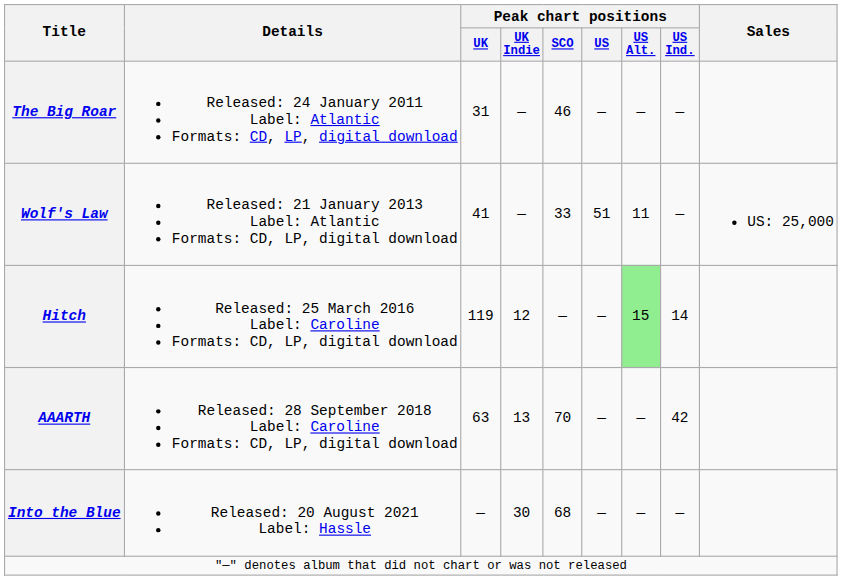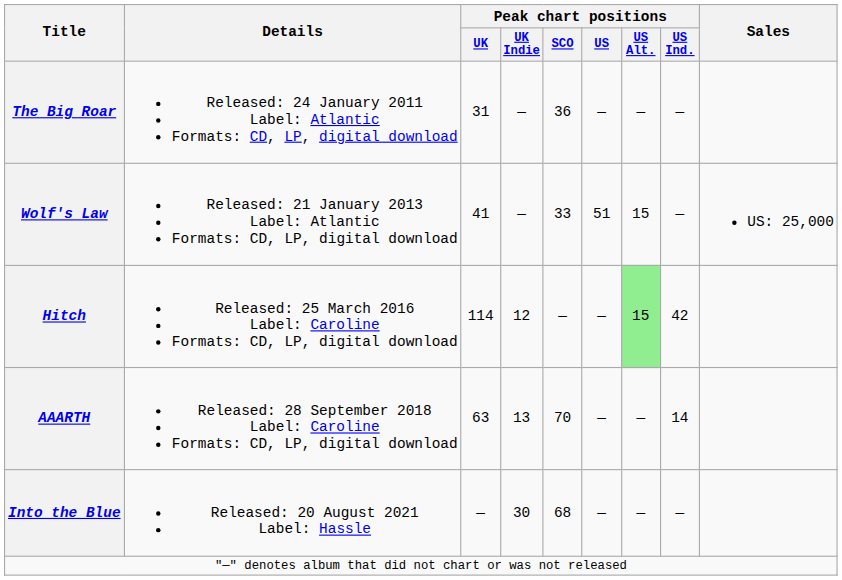The Big Roar | Peak chart positions / SCO: 46 -> 36
Wolf's Law | Peak chart positions / US Alt.: 11 -> 15
Hitch | Peak chart positions / UK: 119 -> 114
Hitch | Peak chart positions / US Ind.: 14 -> 42
AAARTH | Peak chart positions / US Ind.: 42 -> 14
